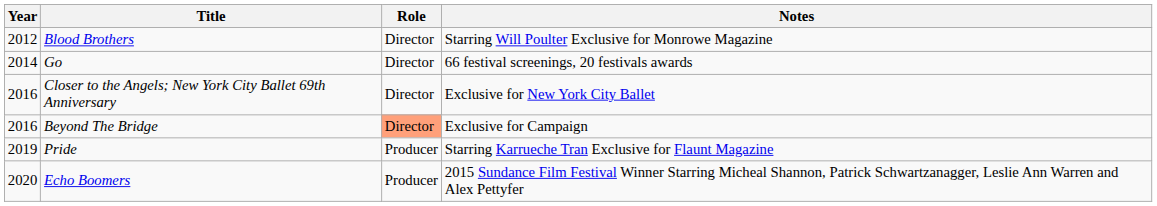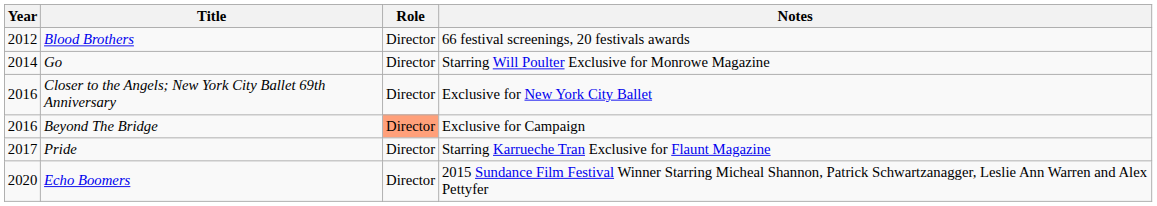Blood Brothers | Notes: Starring Will Poulter Exclusive for Monrowe Magazine -> 66 festival screenings, 20 festivals awards
Go | Notes: 66 festival screenings, 20 festivals awards -> Starring Will Poulter Exclusive for Monrowe Magazine
Pride | Year: 2019 -> 2017
Pride | Role: Producer -> Director
Echo Boomers | Role: Producer -> Director
